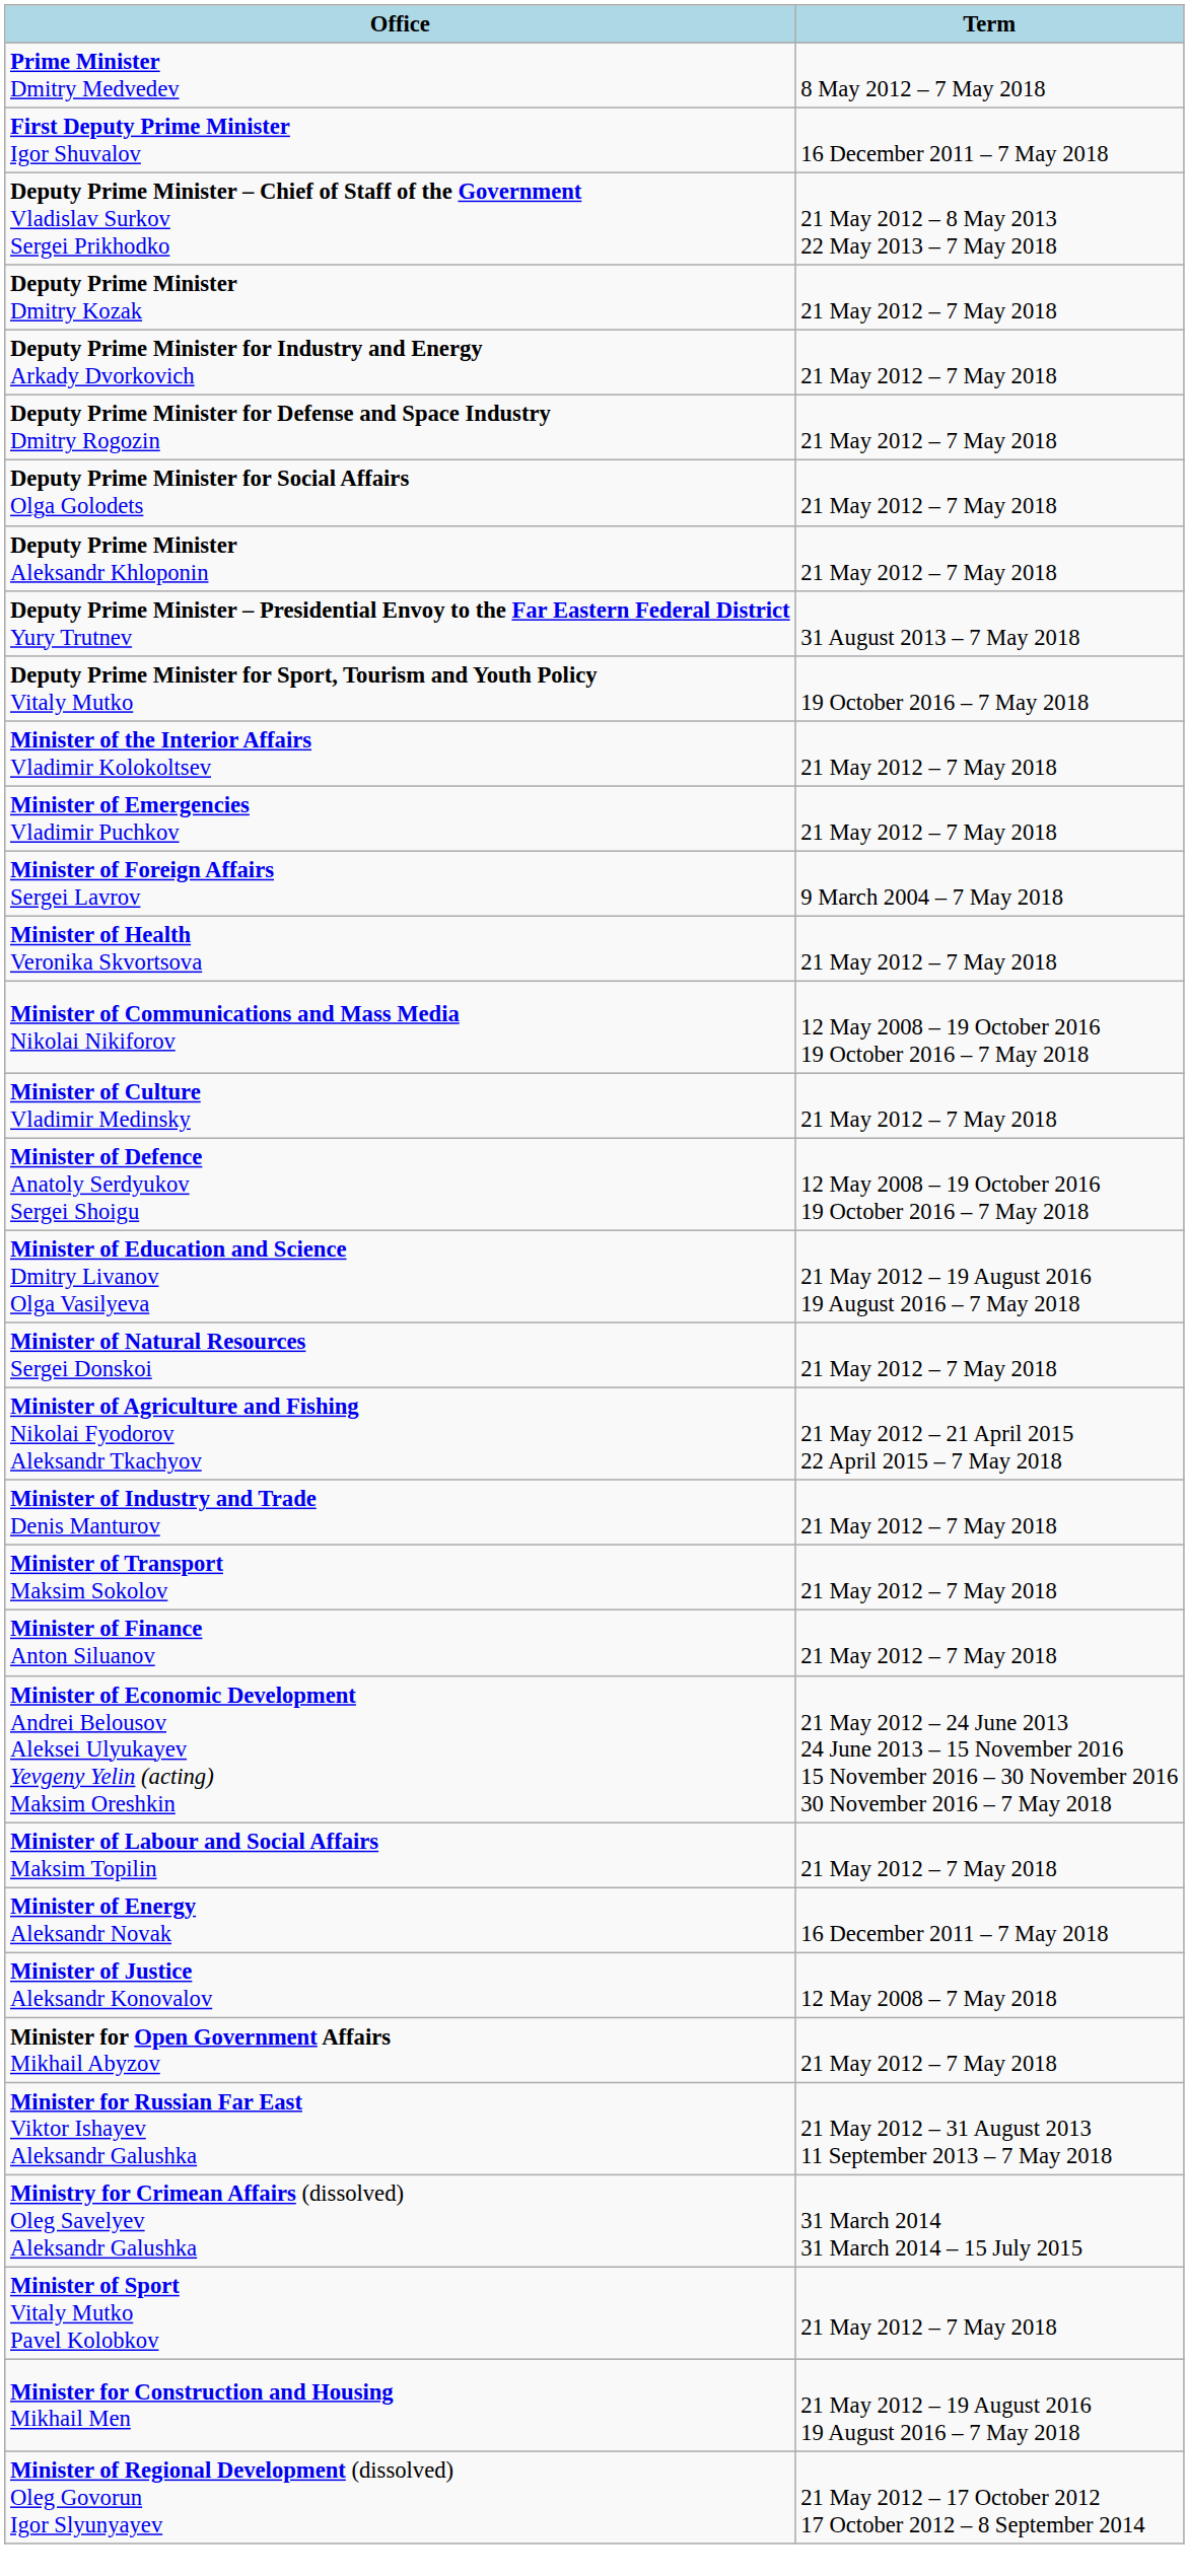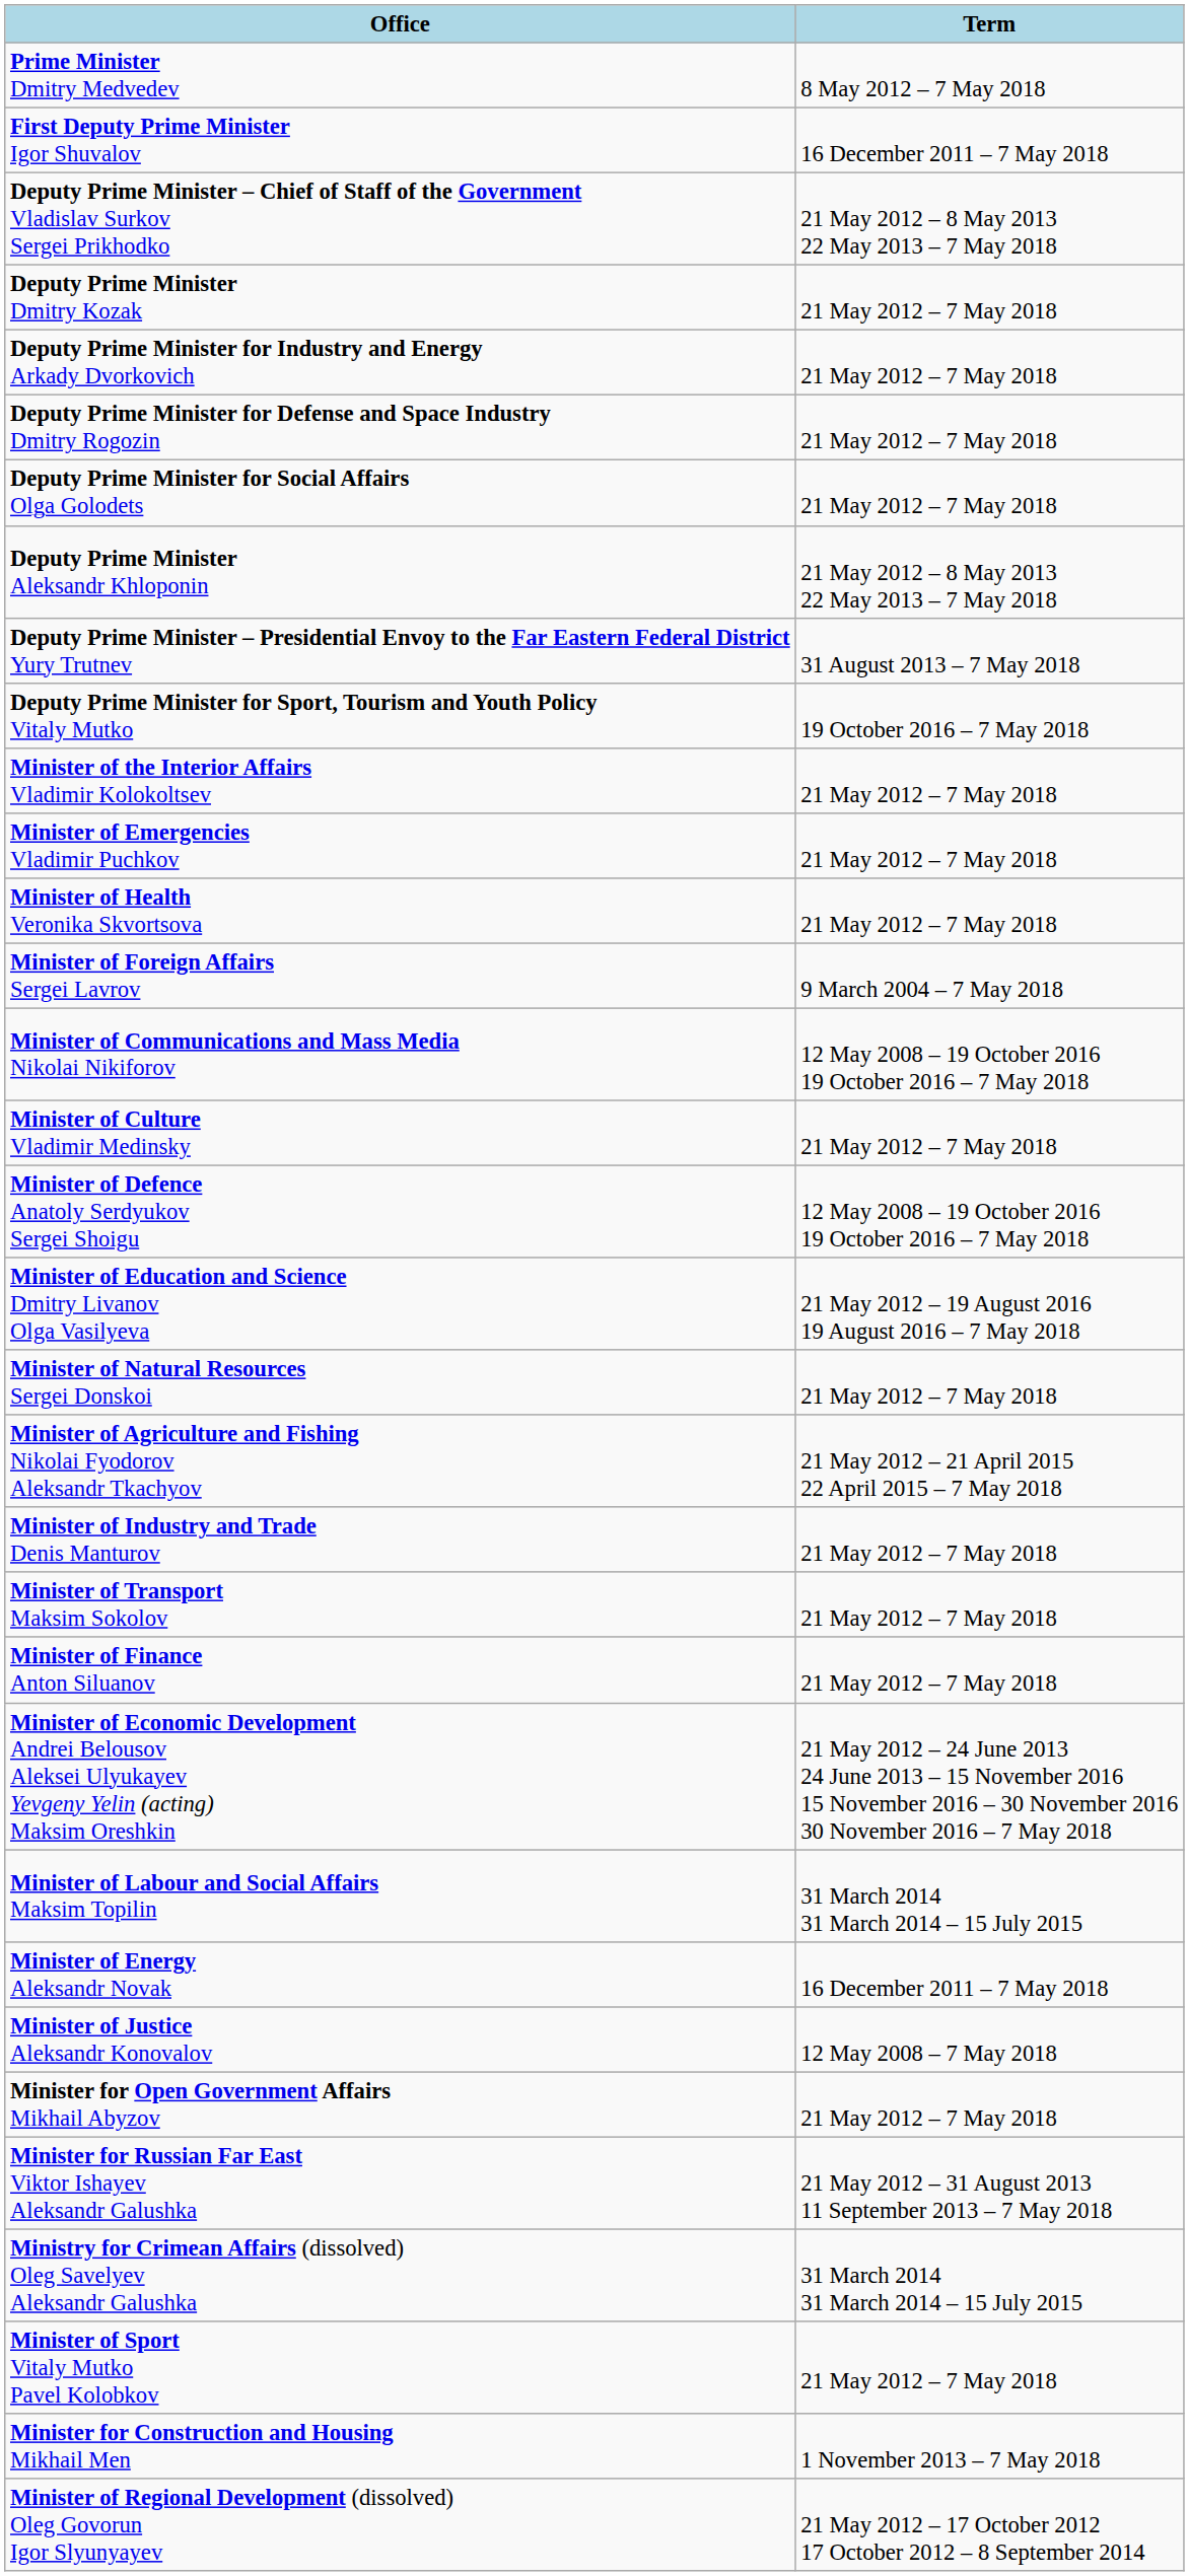Deputy Prime Minister Aleksandr Khloponin | Term: 21 May 2012 – 7 May 2018 -> 21 May 2012 – 8 May 2013 22 May 2013 – 7 May 2018
rows swapped: Minister of Health Veronika Skvortsova <-> Minister of Foreign Affairs Sergei Lavrov
Minister of Labour and Social Affairs Maksim Topilin | Term: 21 May 2012 – 7 May 2018 -> 31 March 2014 31 March 2014 – 15 July 2015
Minister for Construction and Housing Mikhail Men | Term: 21 May 2012 – 19 August 2016 19 August 2016 – 7 May 2018 -> 1 November 2013 – 7 May 2018
